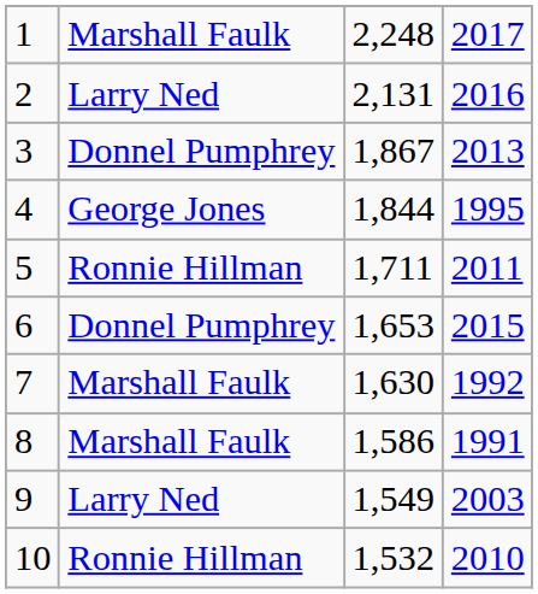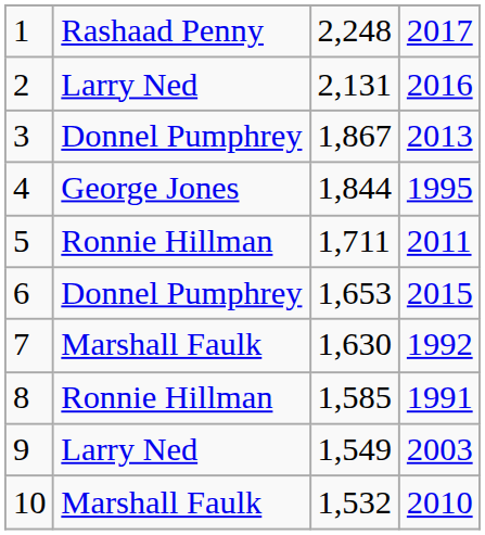1 | column 2: Marshall Faulk -> Rashaad Penny
8 | column 2: Marshall Faulk -> Ronnie Hillman
8 | column 3: 1,586 -> 1,585
10 | column 2: Ronnie Hillman -> Marshall Faulk
